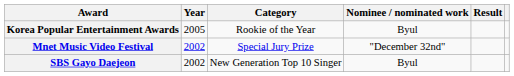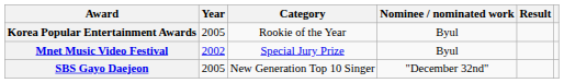Mnet Music Video Festival | Nominee / nominated work: "December 32nd" -> Byul
SBS Gayo Daejeon | Year: 2002 -> 2005
SBS Gayo Daejeon | Nominee / nominated work: Byul -> "December 32nd"
